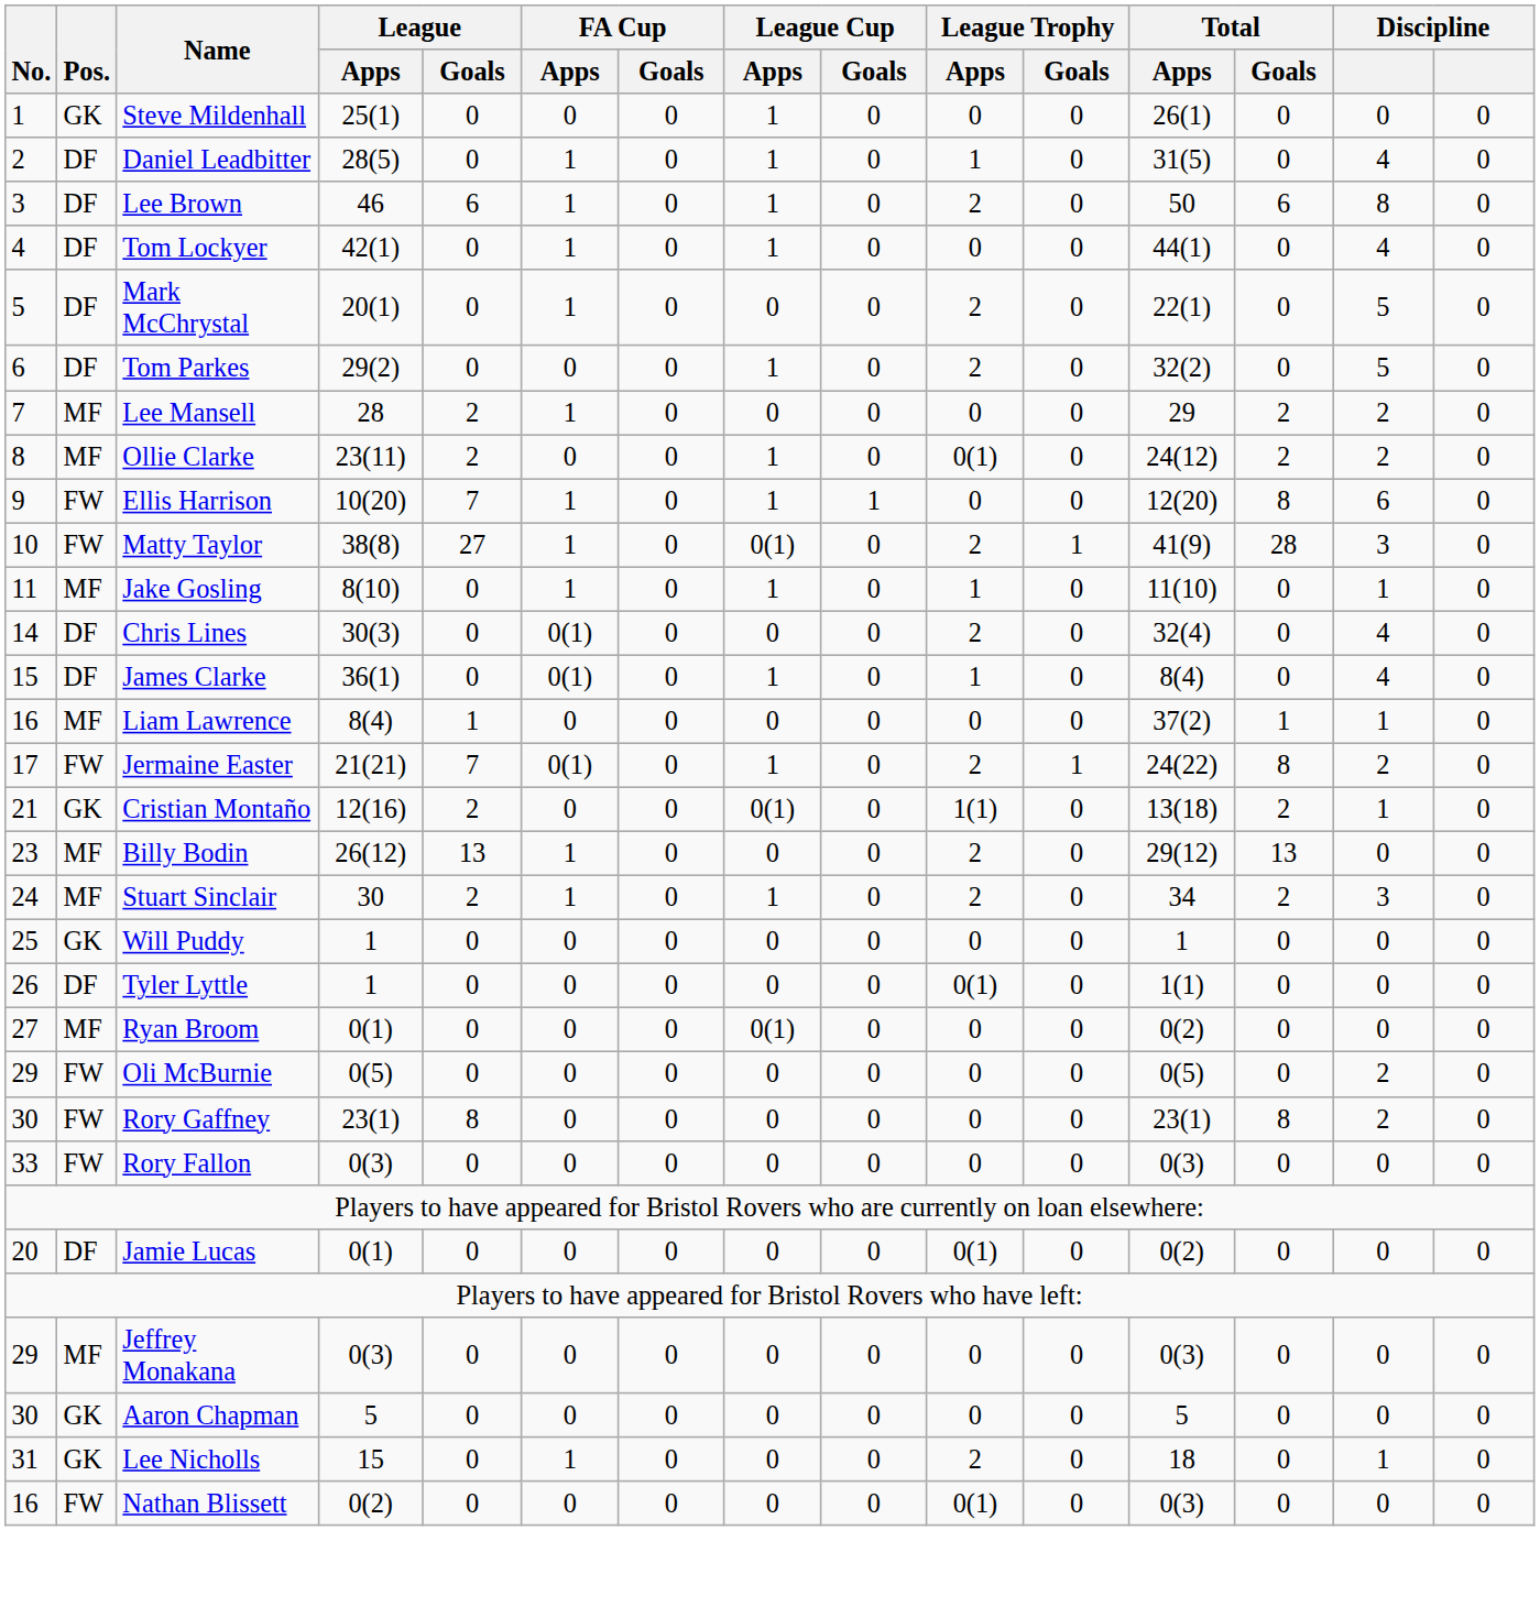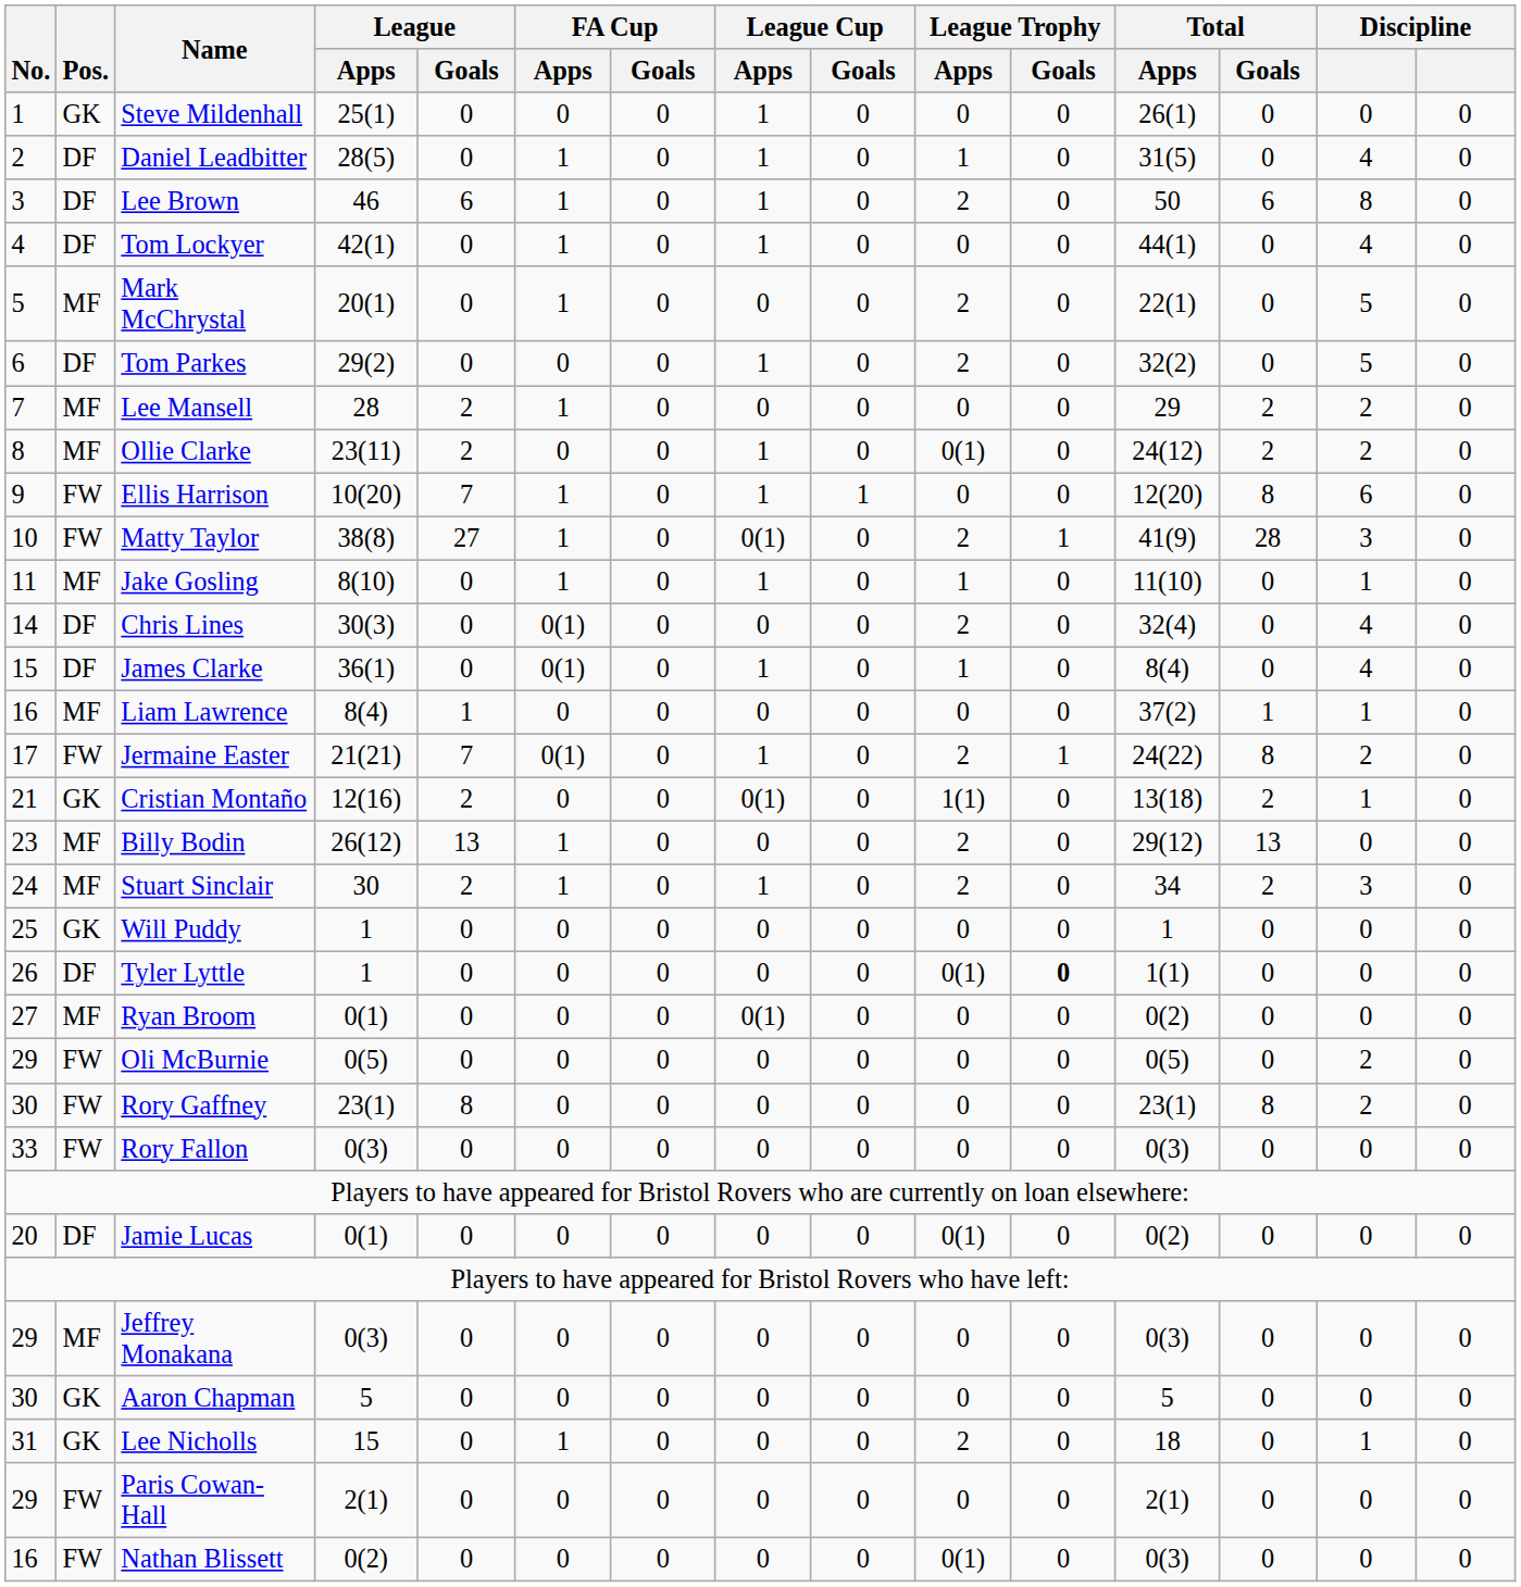Mark McChrystal | Pos.: DF -> MF
Tyler Lyttle | League Trophy / Goals: normal -> bold
+ row: 29 | FW | Paris Cowan-Hall | 2(1) | 0 | 0 | 0 | 0 | 0 | 0 | 0 | 2(1) | 0 | 0 | 0
